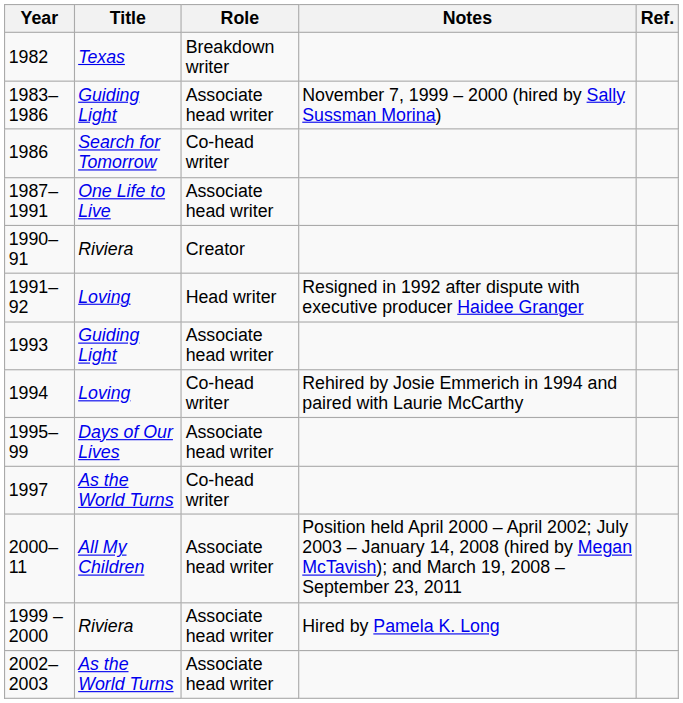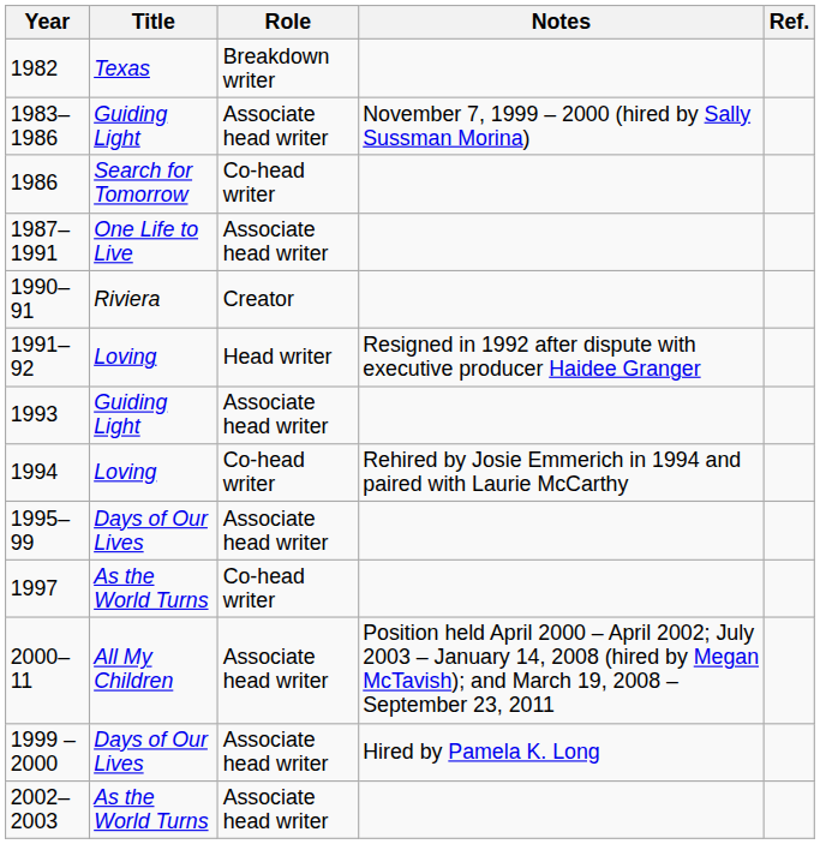1999 – 2000 | Title: Riviera -> Days of Our Lives
